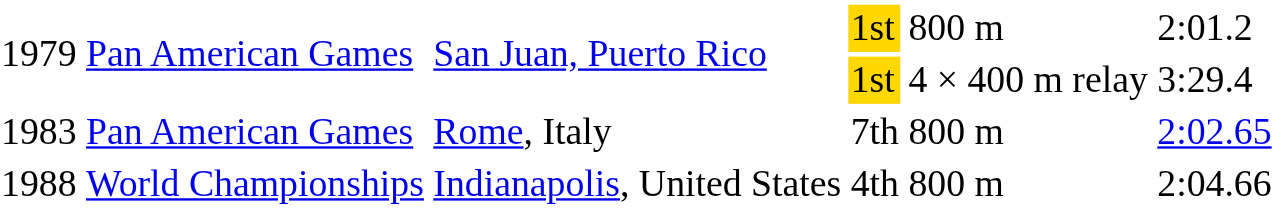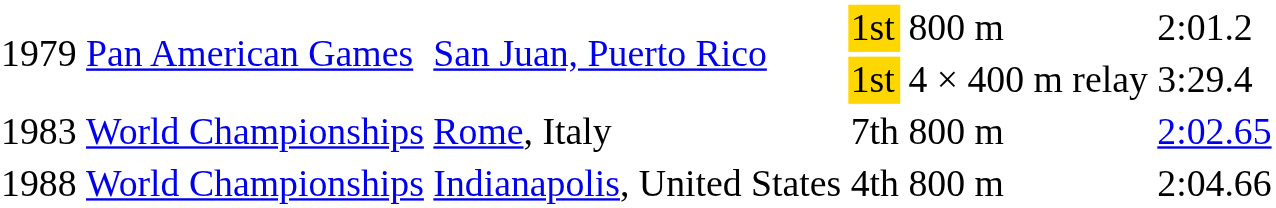Rome, Italy | column 2: Pan American Games -> World Championships
